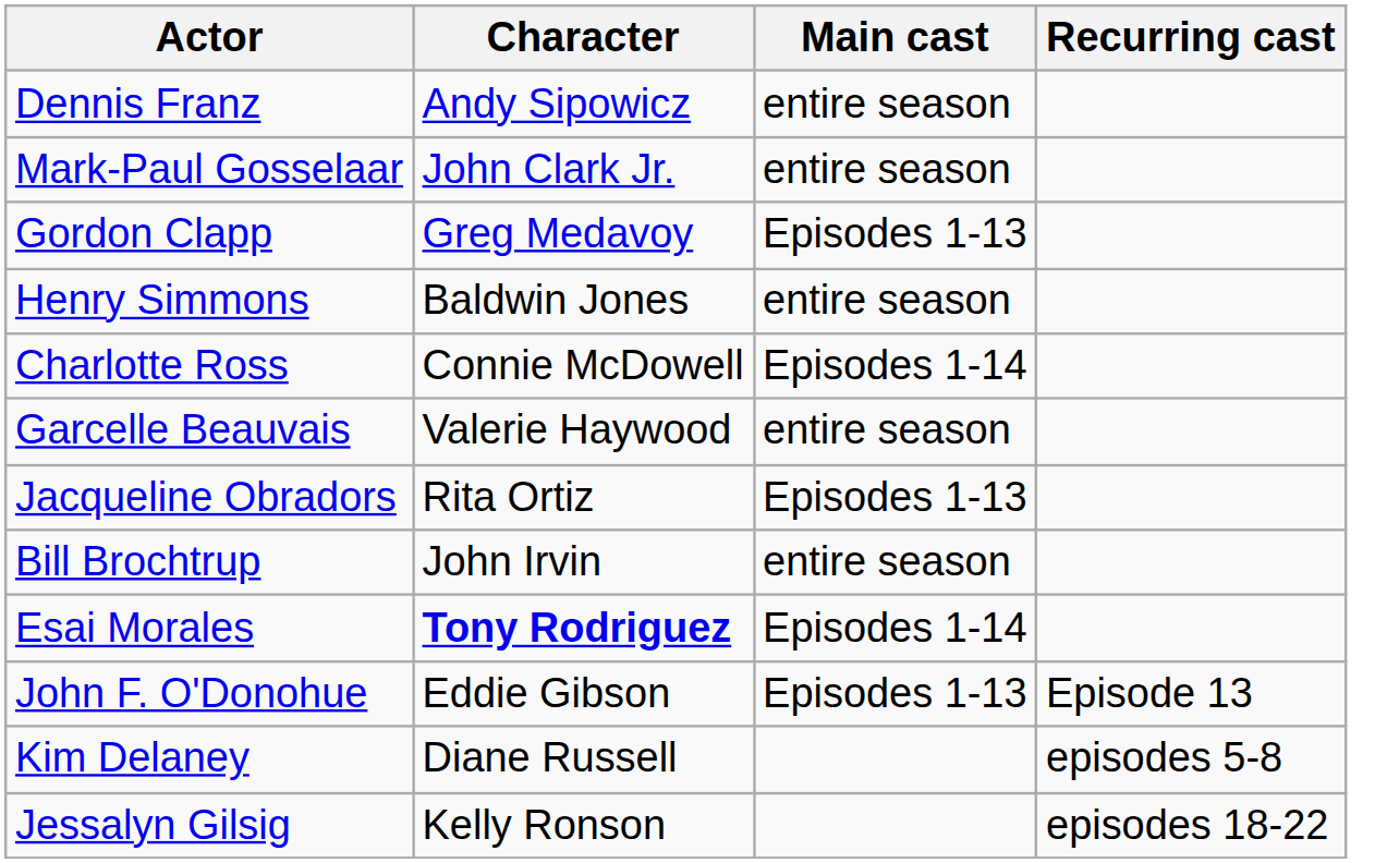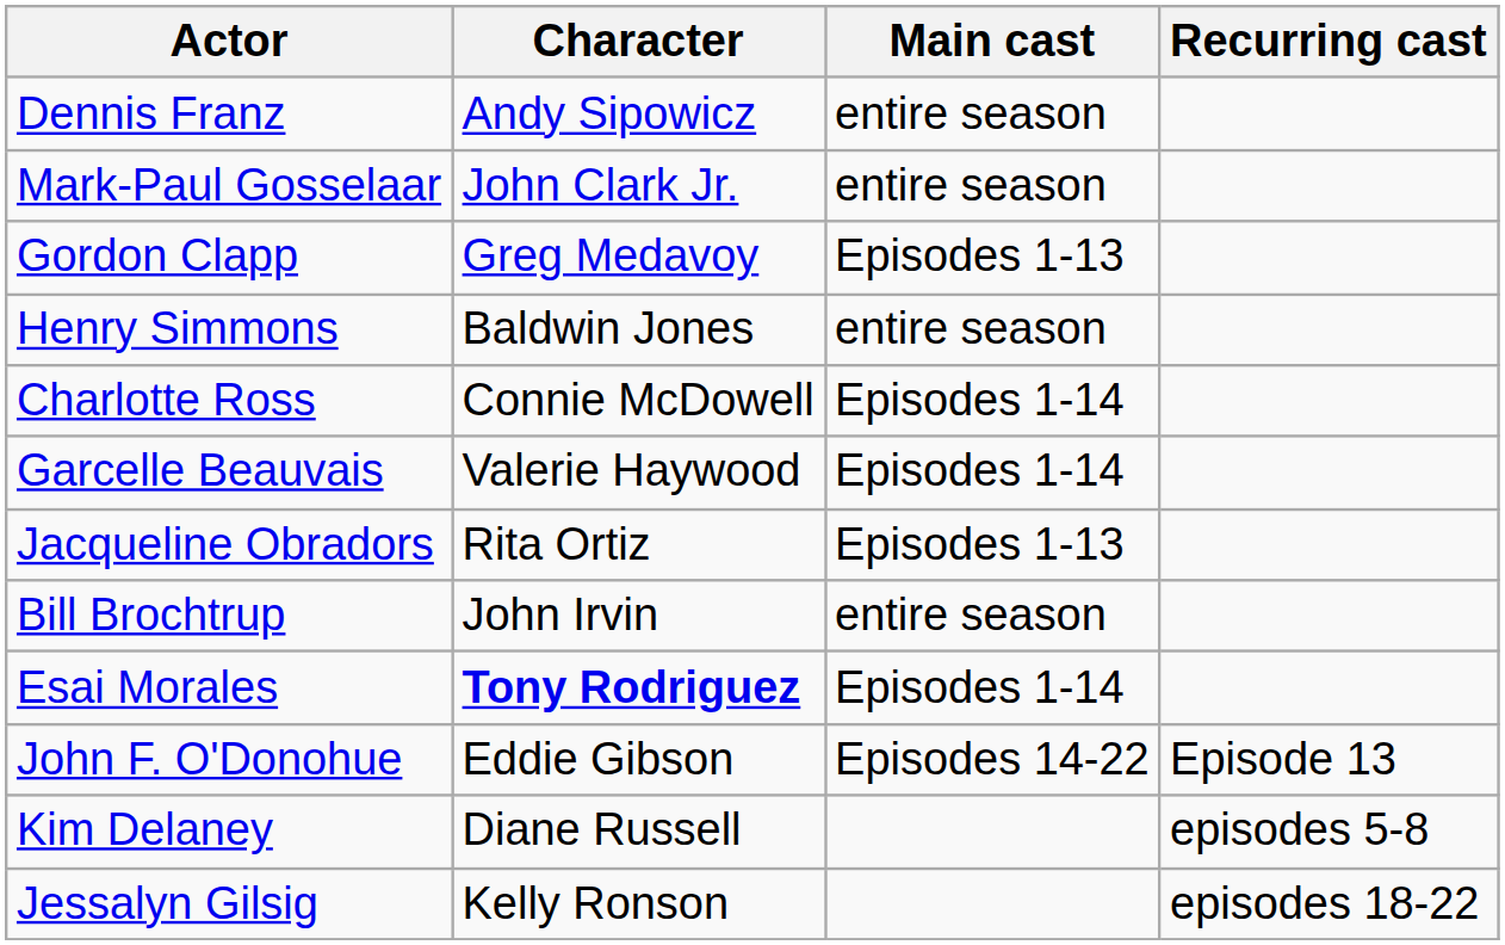Garcelle Beauvais | Main cast: entire season -> Episodes 1-14
John F. O'Donohue | Main cast: Episodes 1-13 -> Episodes 14-22
